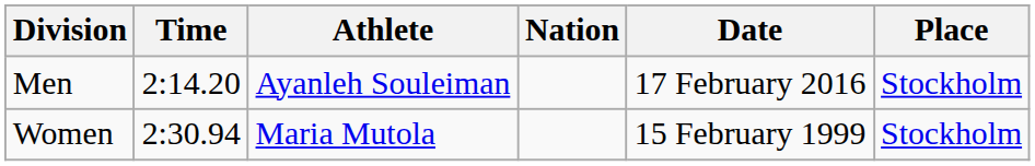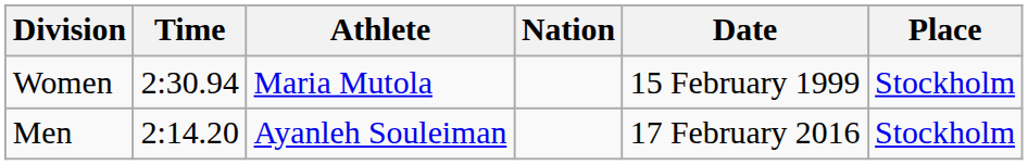rows swapped: Men <-> Women
